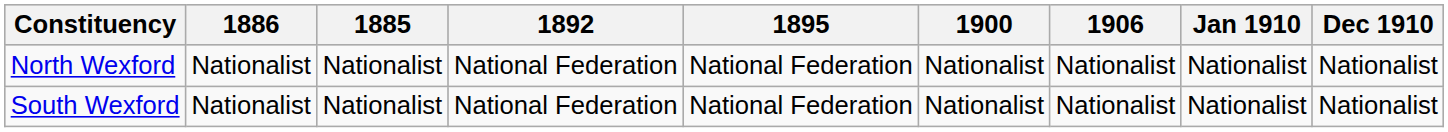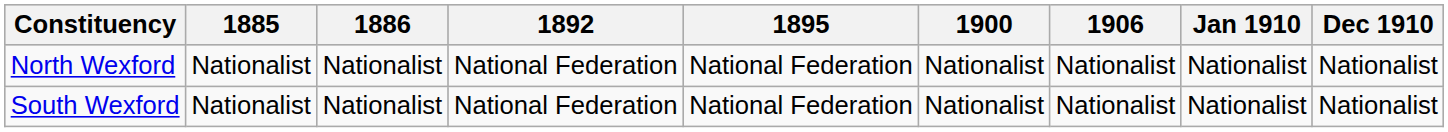columns swapped: 1885 <-> 1886
